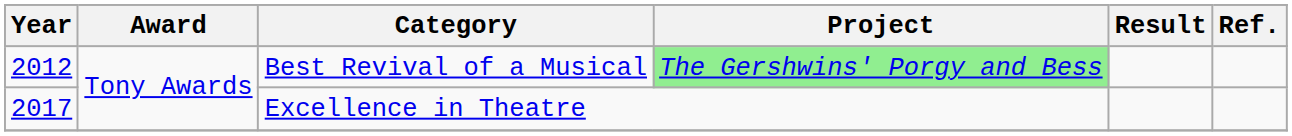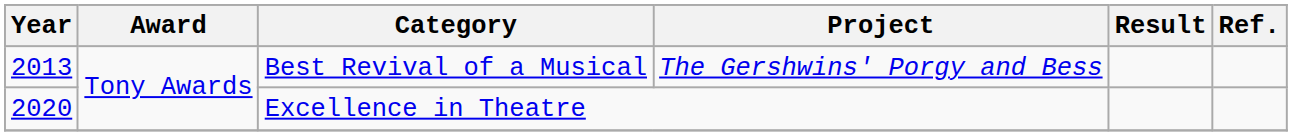Best Revival of a Musical | Year: 2012 -> 2013
Best Revival of a Musical | Project: lightgreen background -> no background
Excellence in Theatre | Year: 2017 -> 2020
